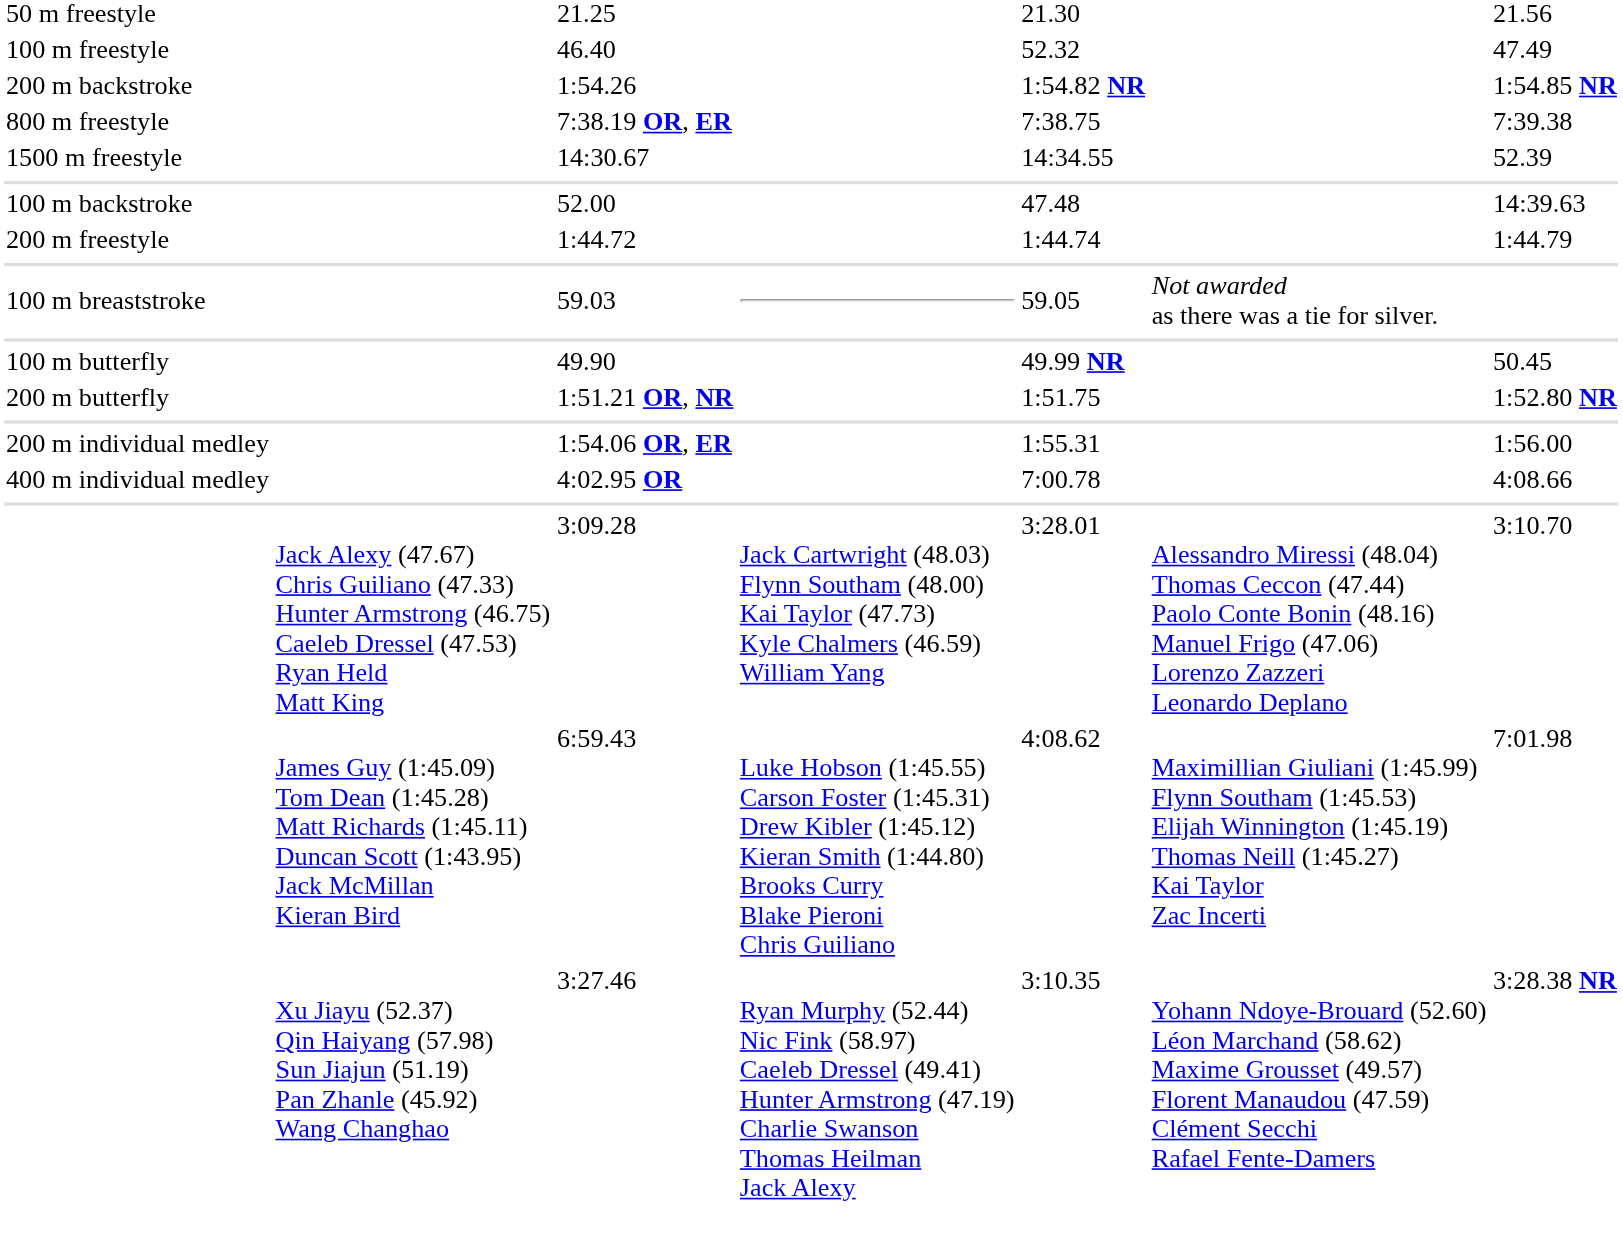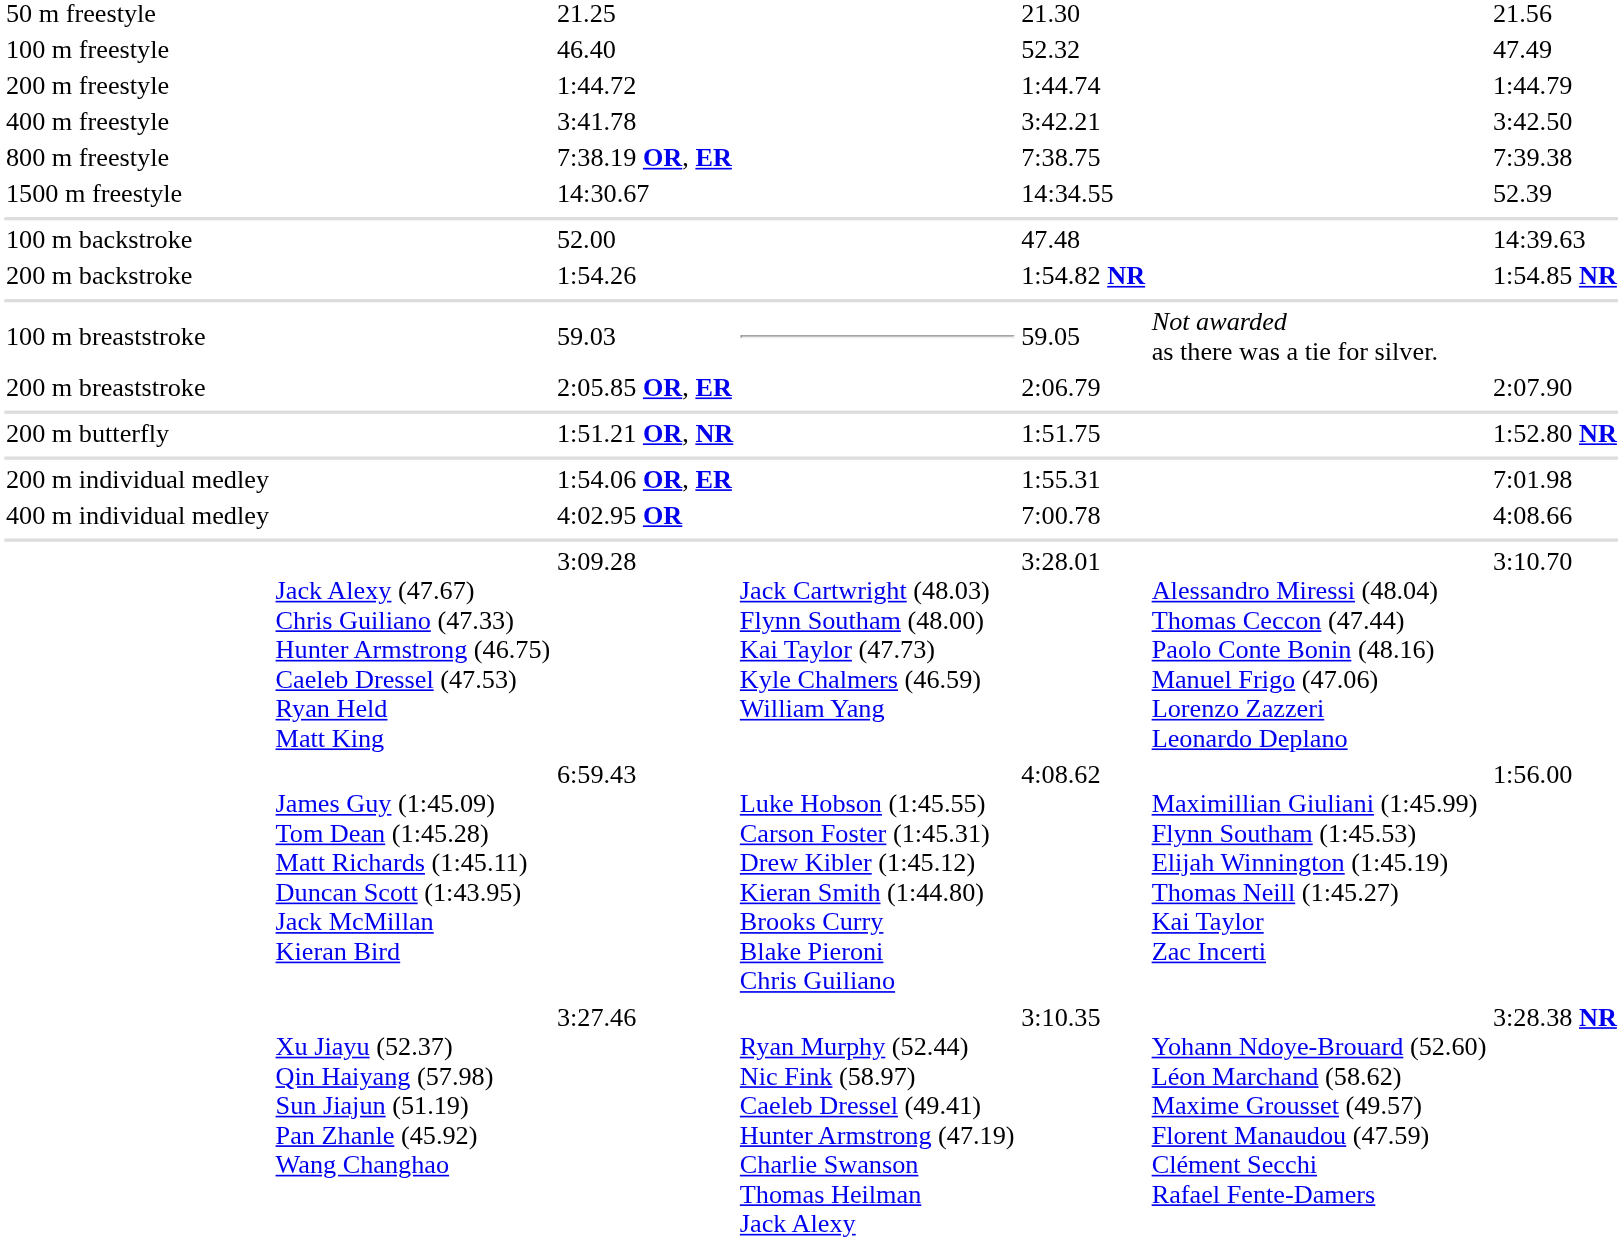rows swapped: 1:44.72 <-> 1:54.26
+ row: 400 m freestyle | 3:41.78 | 3:42.21 | 3:42.50
+ row: 200 m breaststroke | 2:05.85 OR, ER | 2:06.79 | 2:07.90
- row: 100 m butterfly | 49.90 | 49.99 NR | 50.45
1:54.06 OR, ER | column 7: 1:56.00 -> 7:01.98
6:59.43 | column 7: 7:01.98 -> 1:56.00
